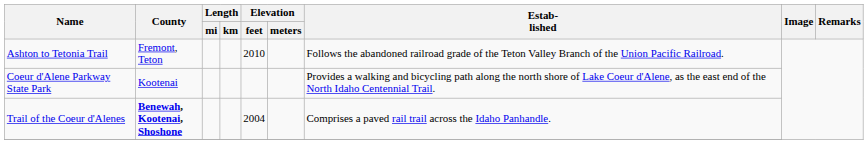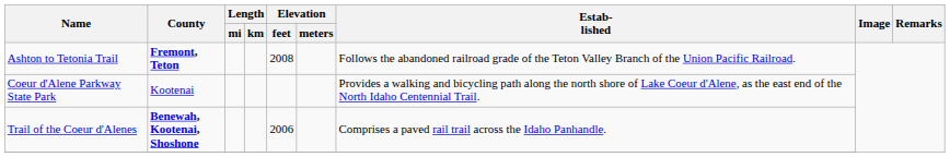Ashton to Tetonia Trail | County: normal -> bold
Ashton to Tetonia Trail | Elevation / feet: 2010 -> 2008
Trail of the Coeur d'Alenes | Elevation / feet: 2004 -> 2006
